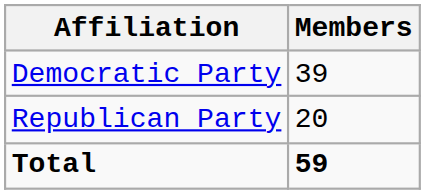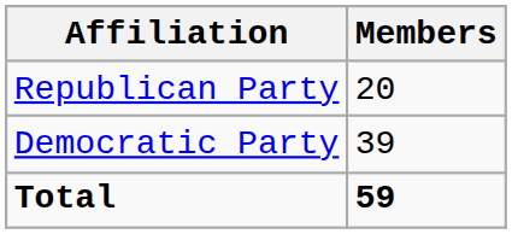rows swapped: Democratic Party <-> Republican Party
